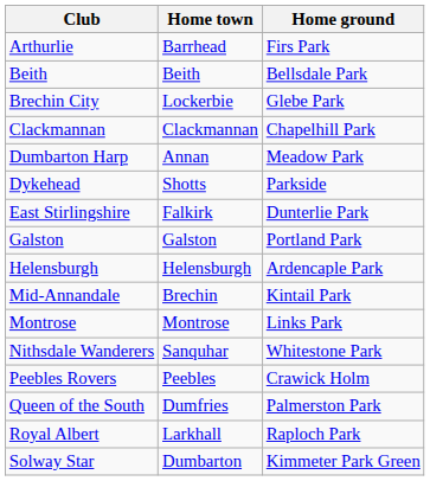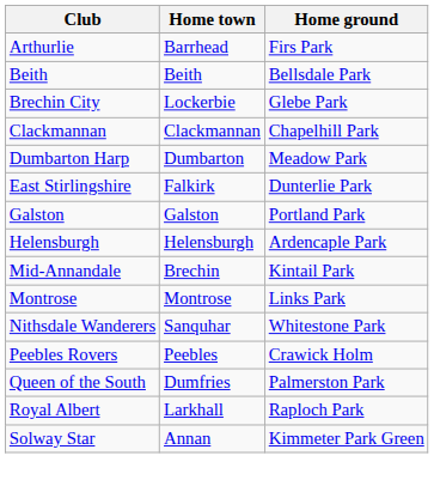Dumbarton Harp | Home town: Annan -> Dumbarton
- row: Dykehead | Shotts | Parkside
Solway Star | Home town: Dumbarton -> Annan
